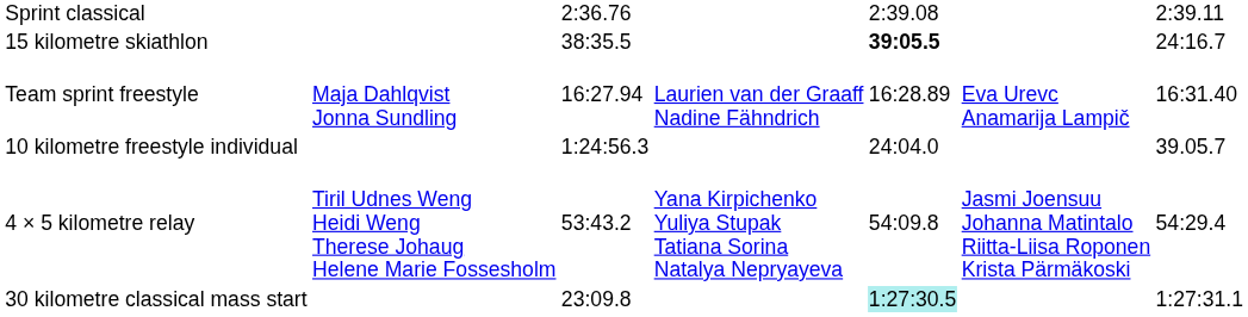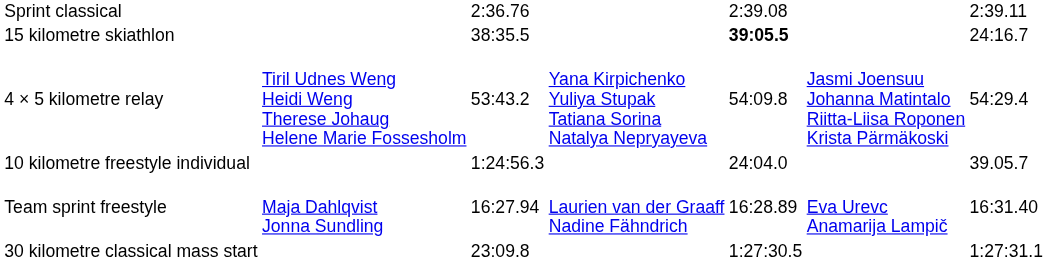rows swapped: Team sprint freestyle <-> 4 × 5 kilometre relay
30 kilometre classical mass start | column 5: paleturquoise background -> no background
